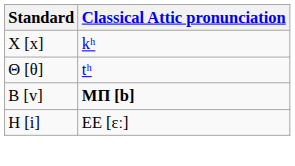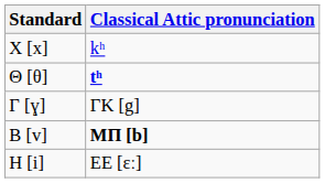Θ [θ] | Classical Attic pronunciation: normal -> bold
+ row: Γ [ɣ] | ΓΚ [g]
